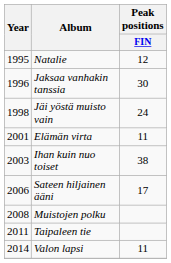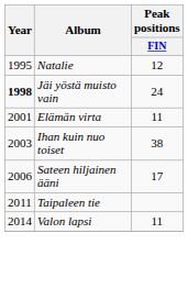- row: 1996 | Jaksaa vanhakin tanssia | 30
Jäi yöstä muisto vain | Year: normal -> bold
- row: 2008 | Muistojen polku
